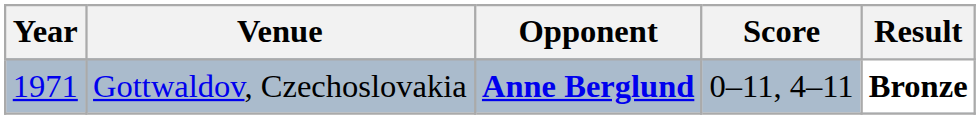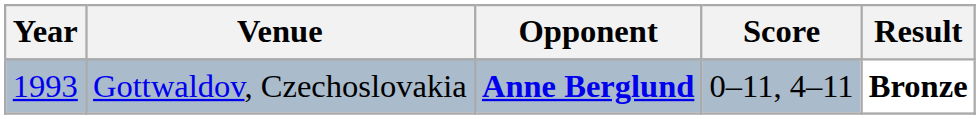Gottwaldov, Czechoslovakia | Year: 1971 -> 1993
